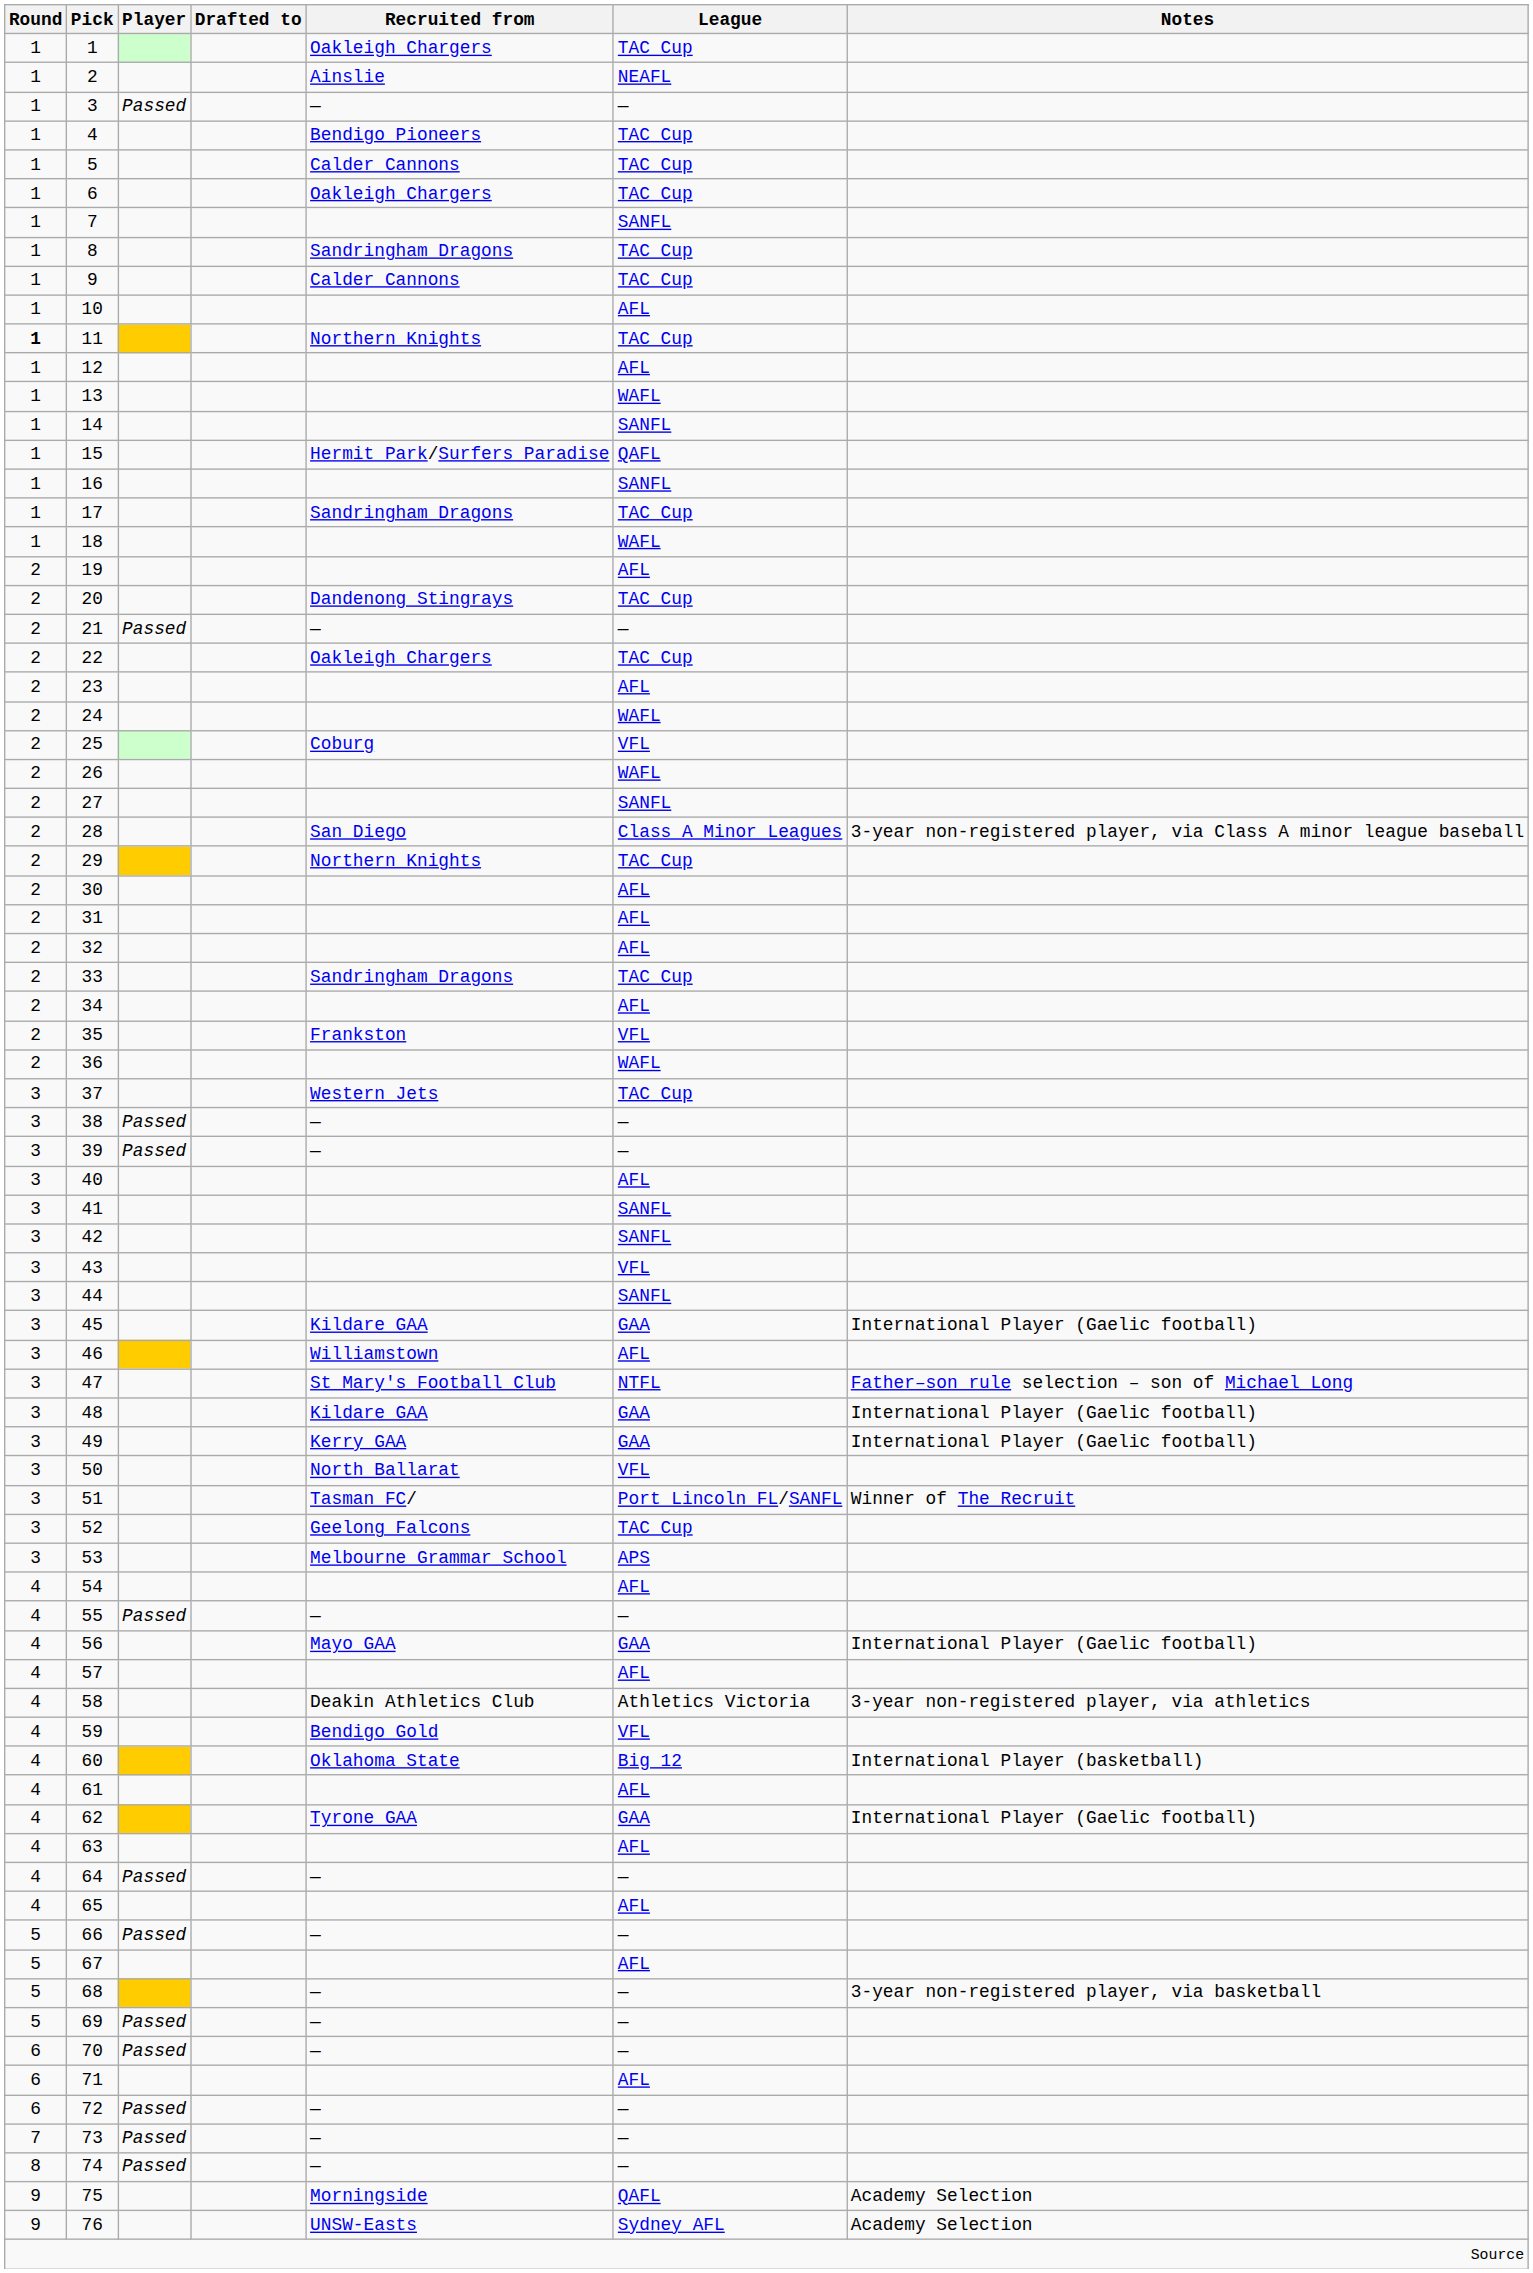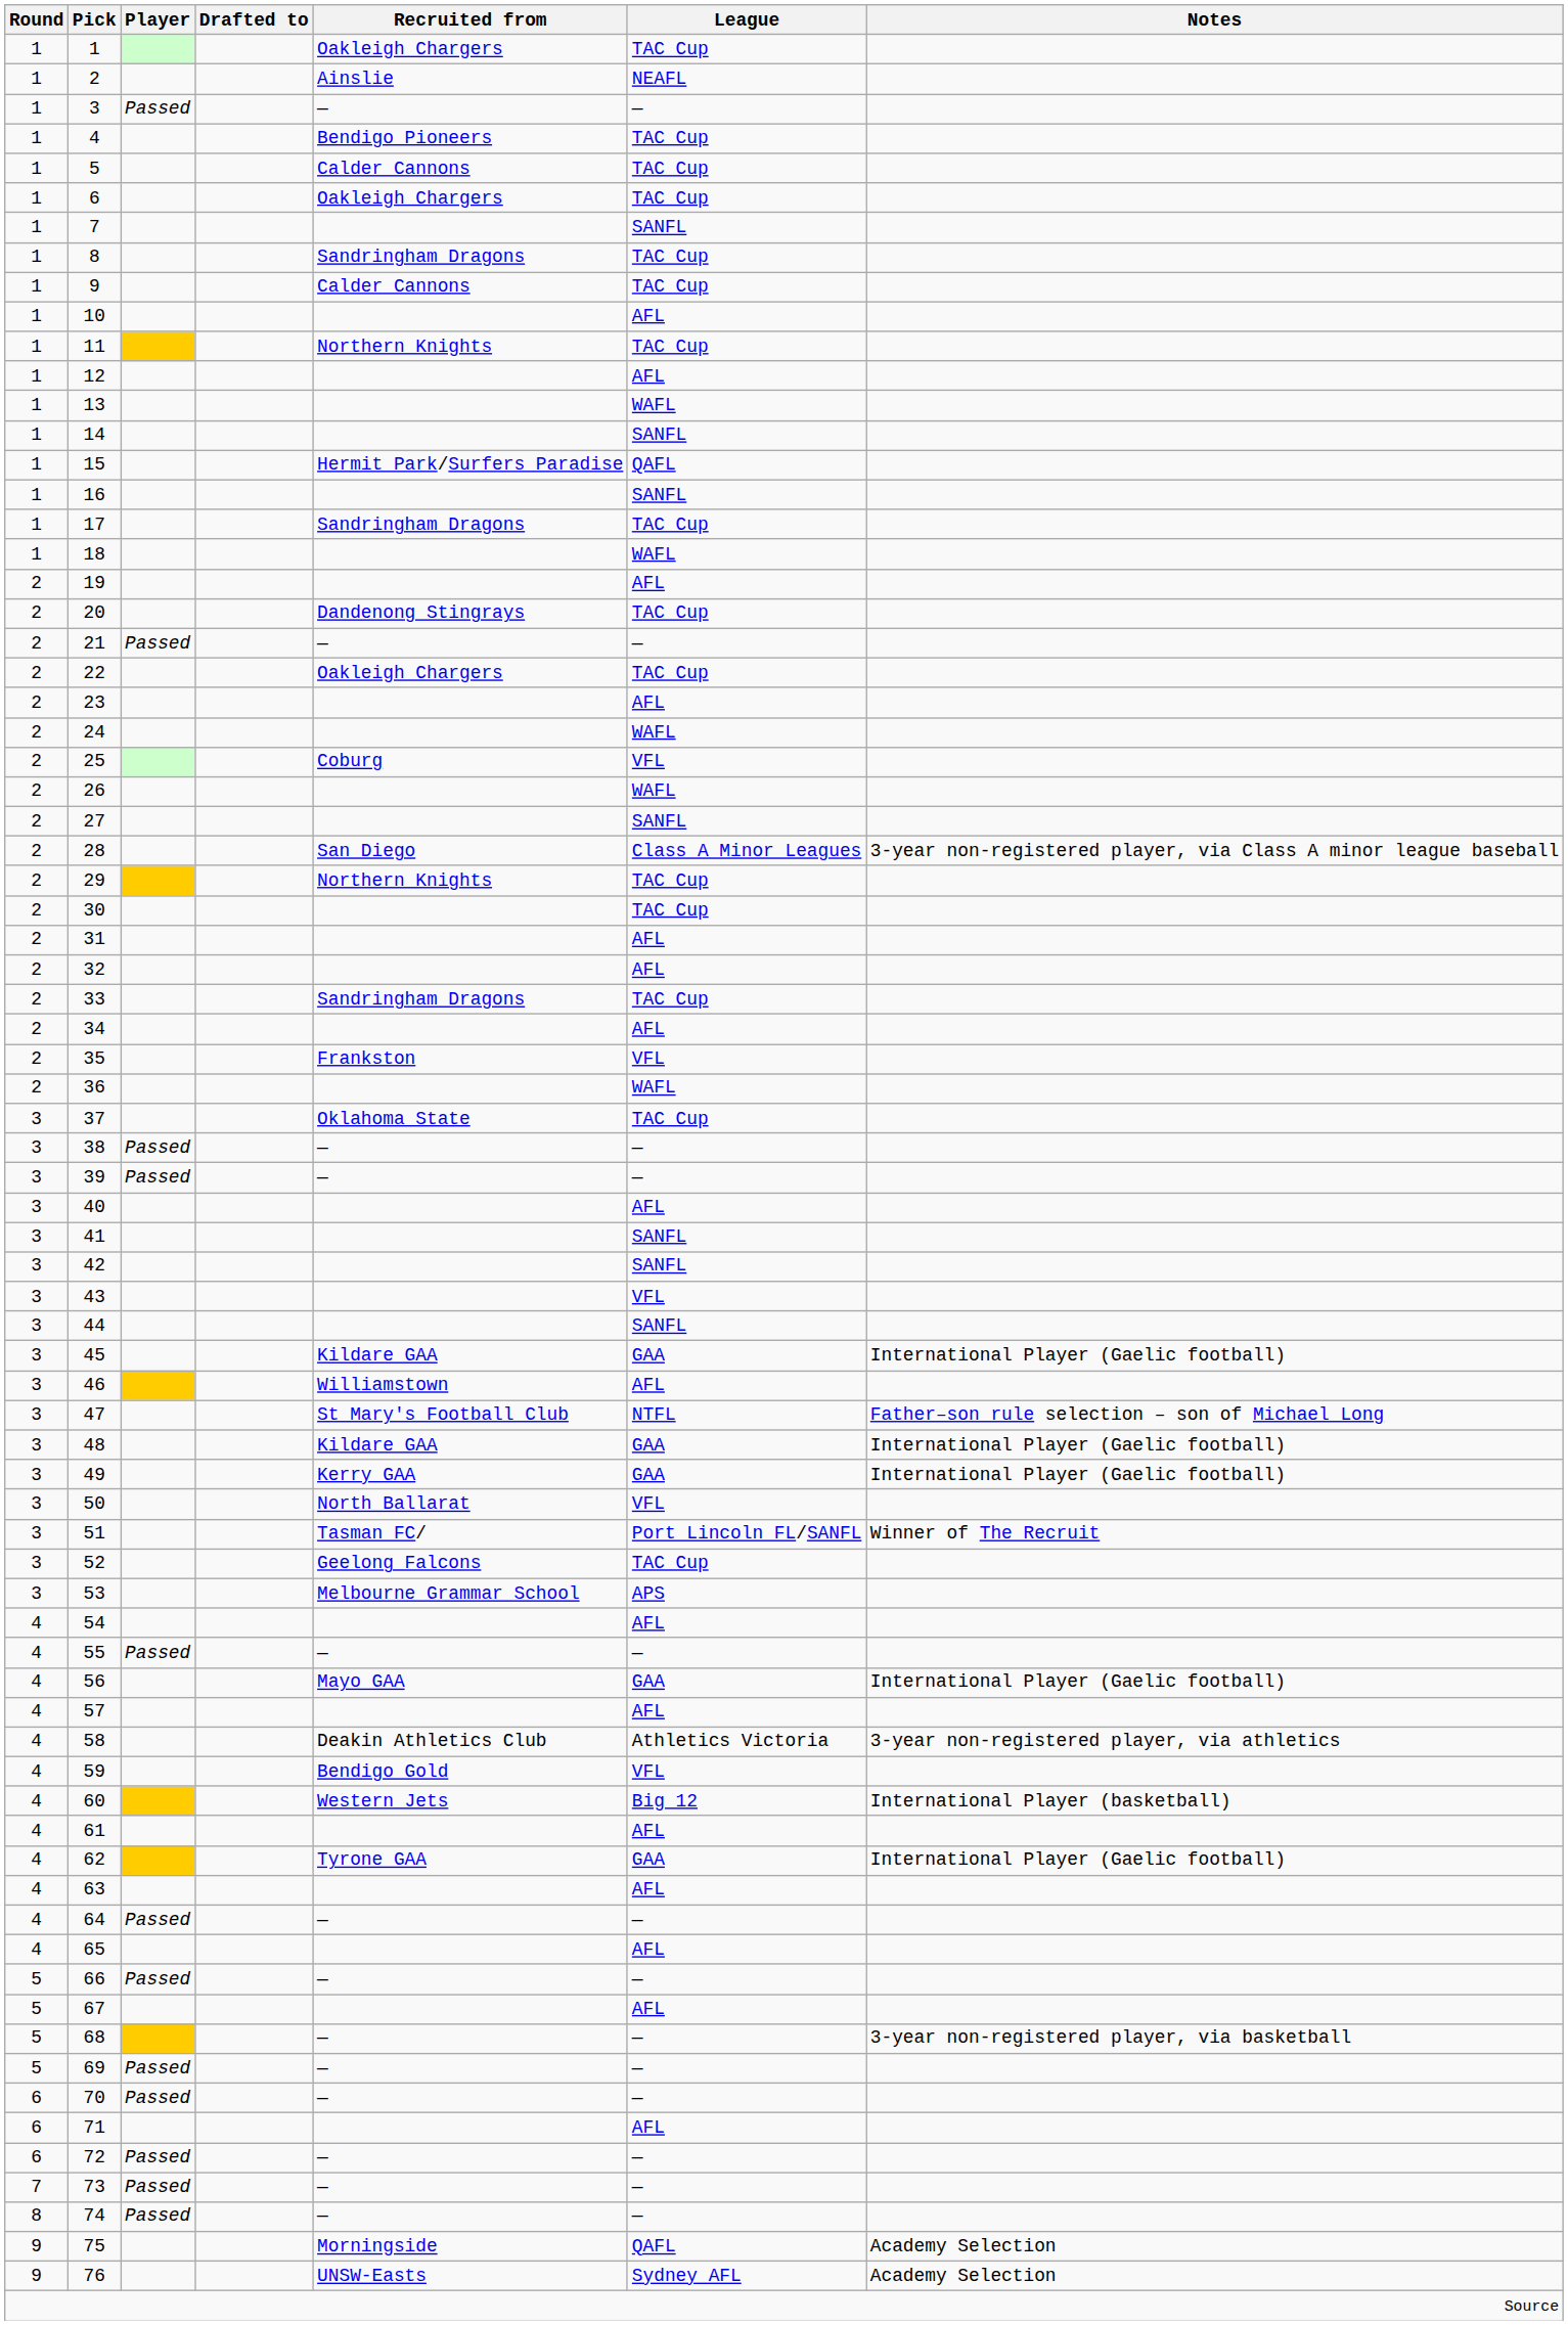11 | Round: bold -> normal
30 | League: AFL -> TAC Cup
37 | Recruited from: Western Jets -> Oklahoma State
60 | Recruited from: Oklahoma State -> Western Jets
